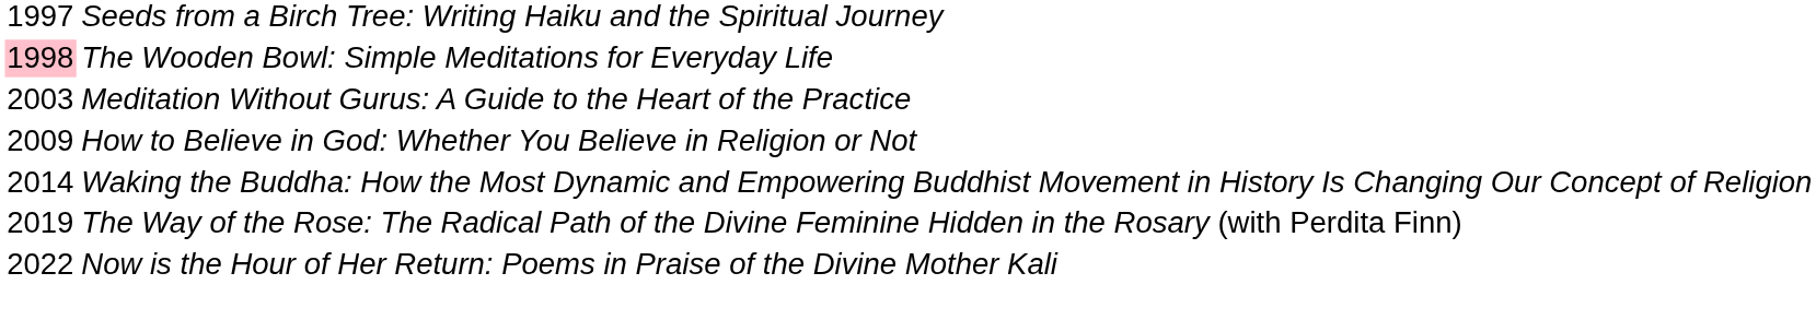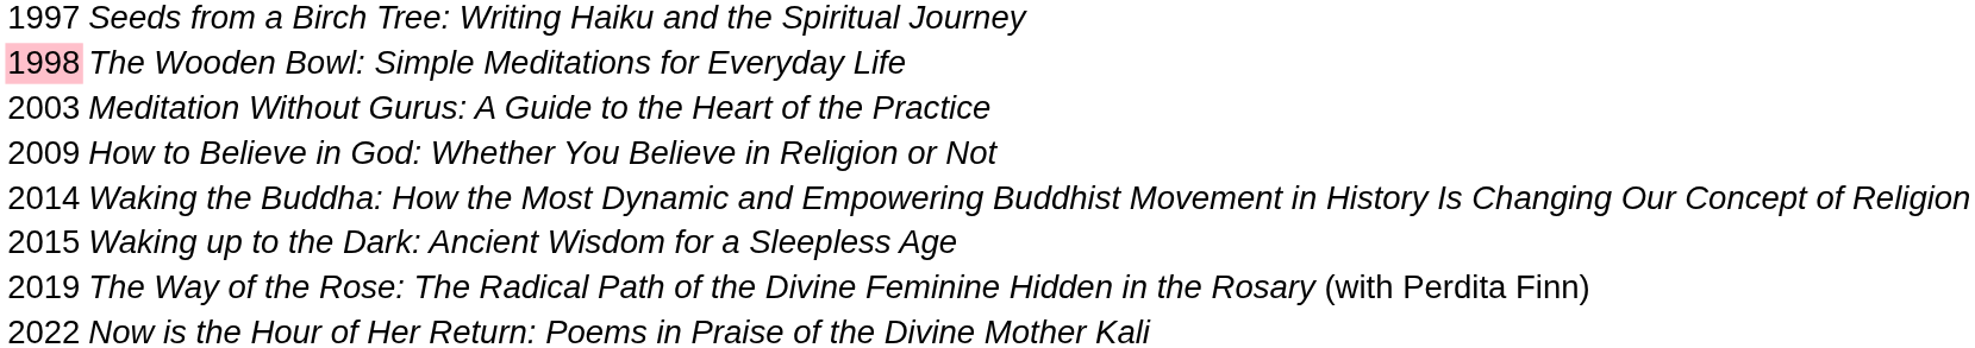+ row: 2015 | Waking up to the Dark: Ancient Wisdom for a Sleepless Age
